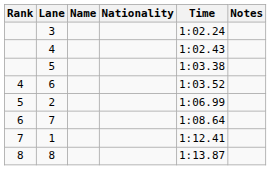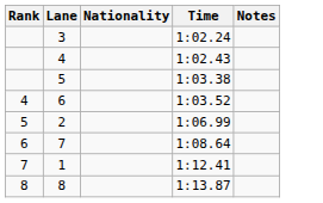- column: Name
